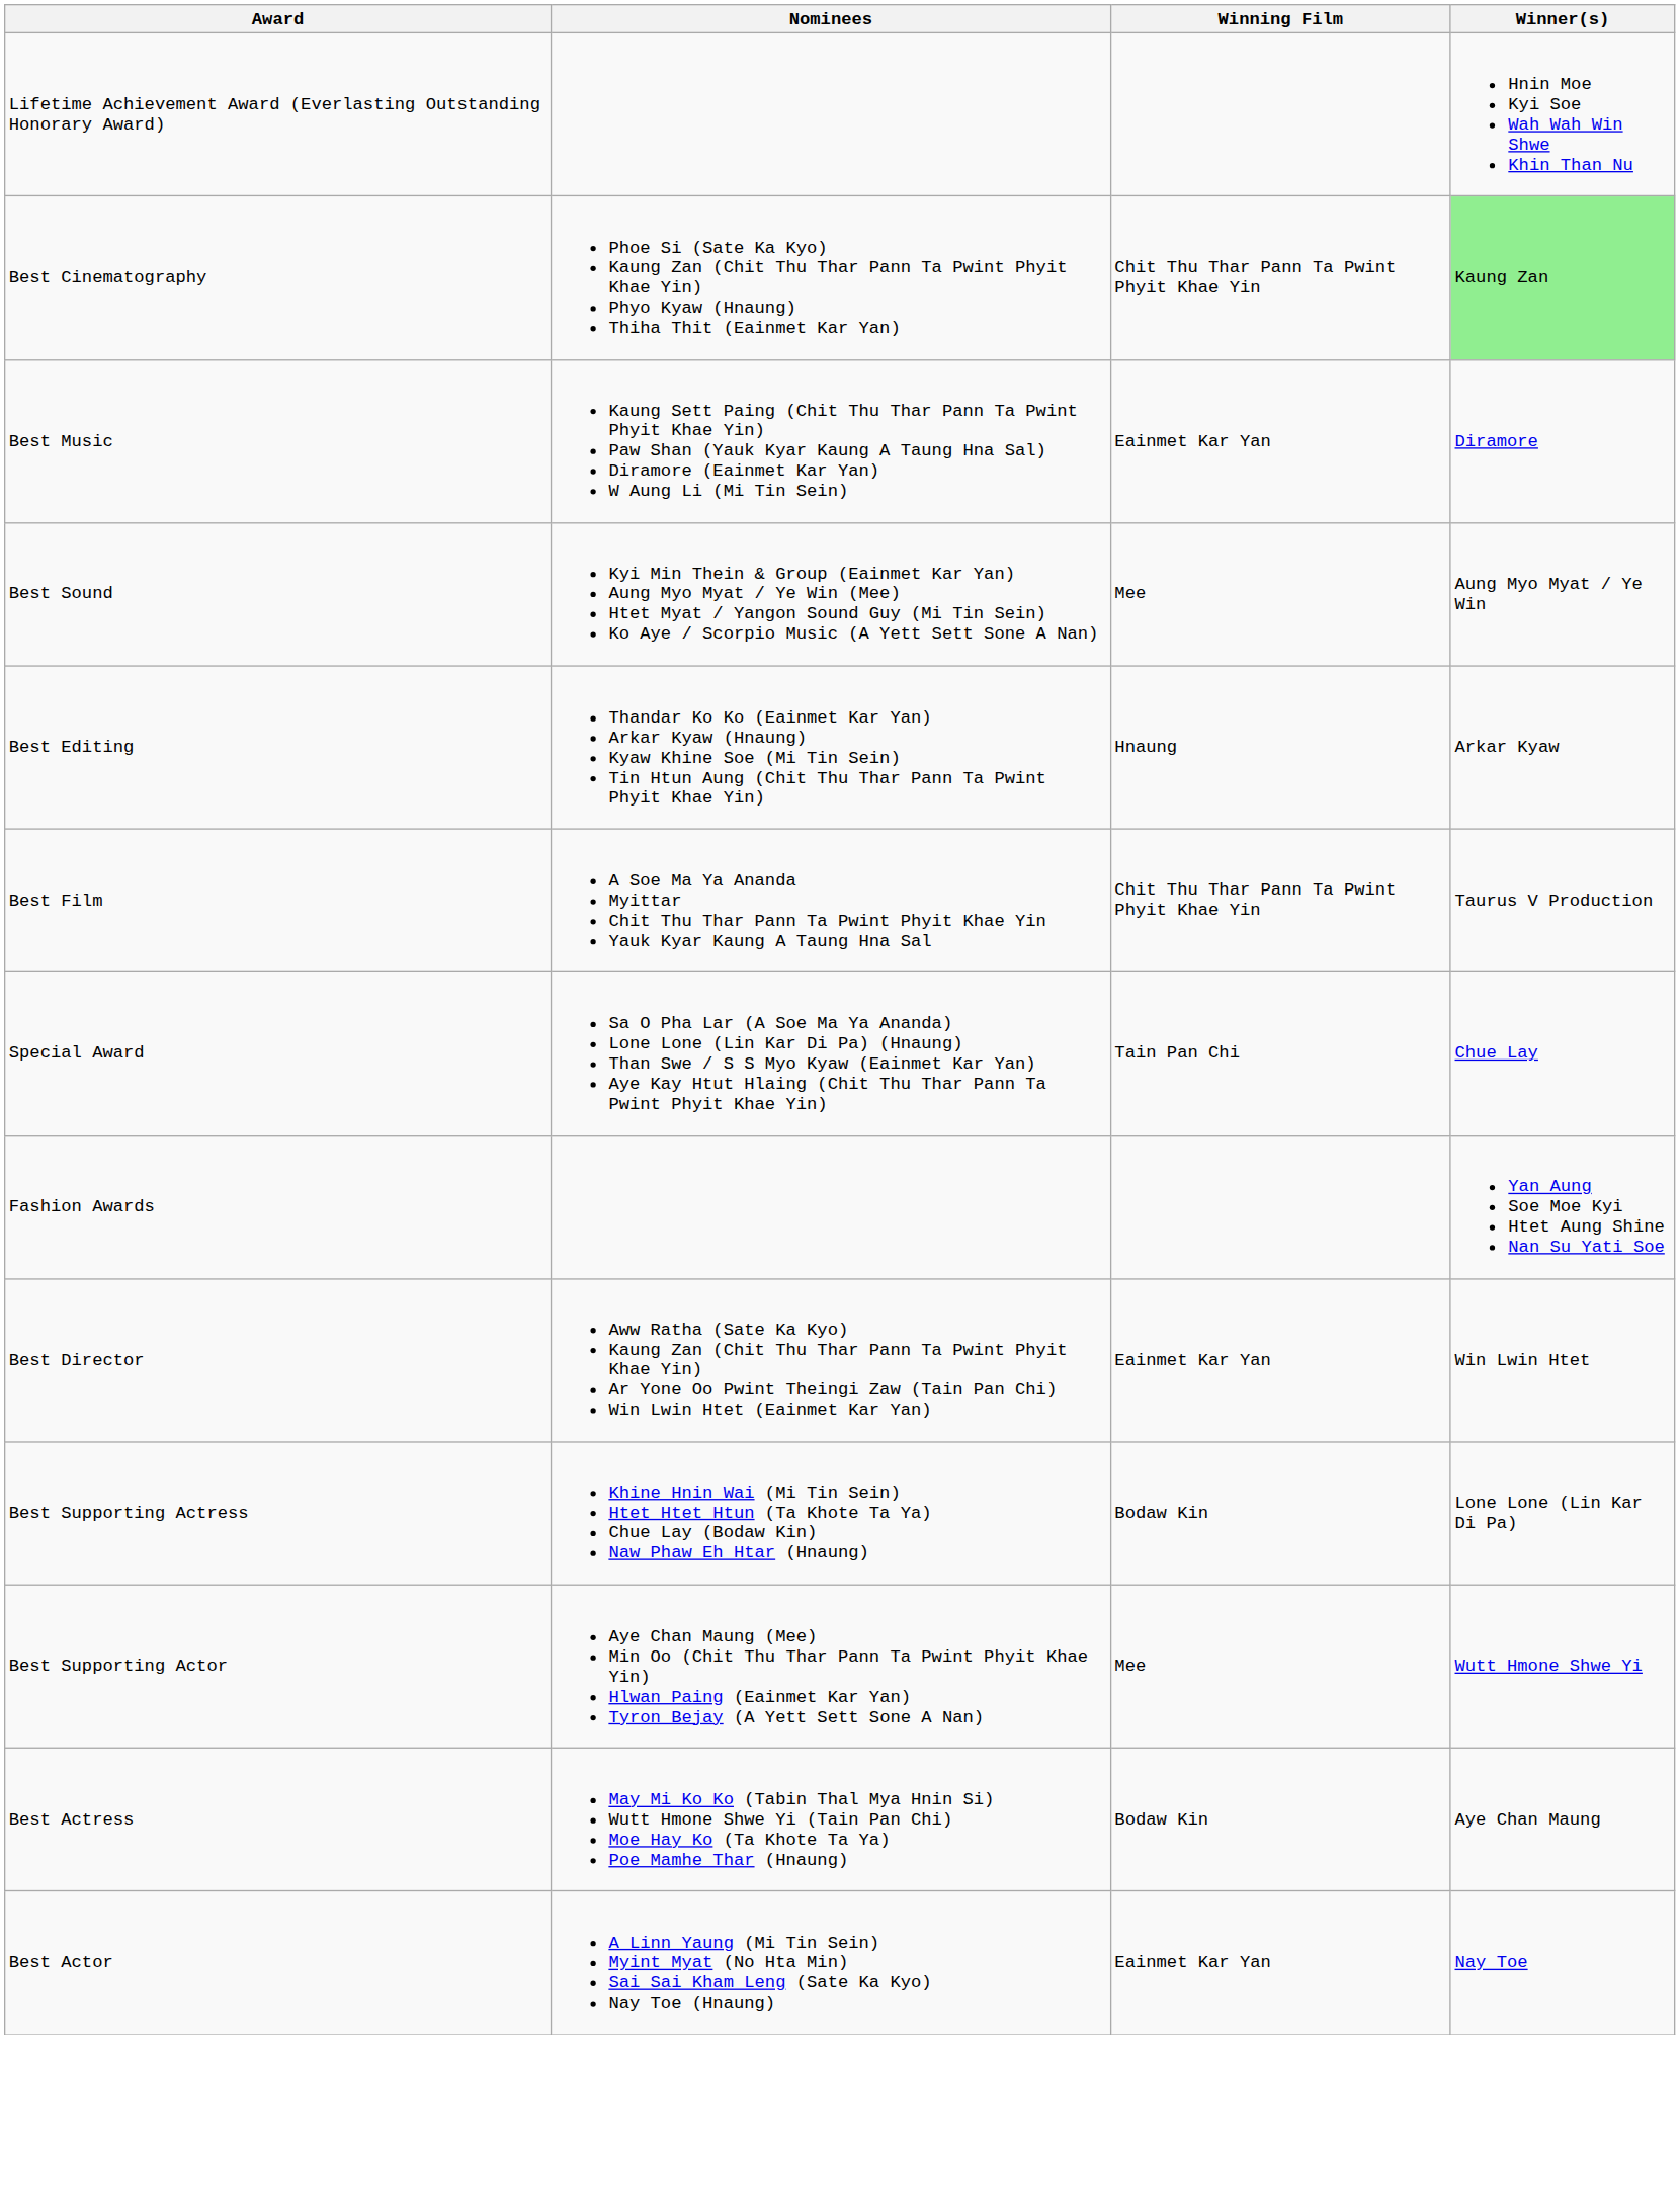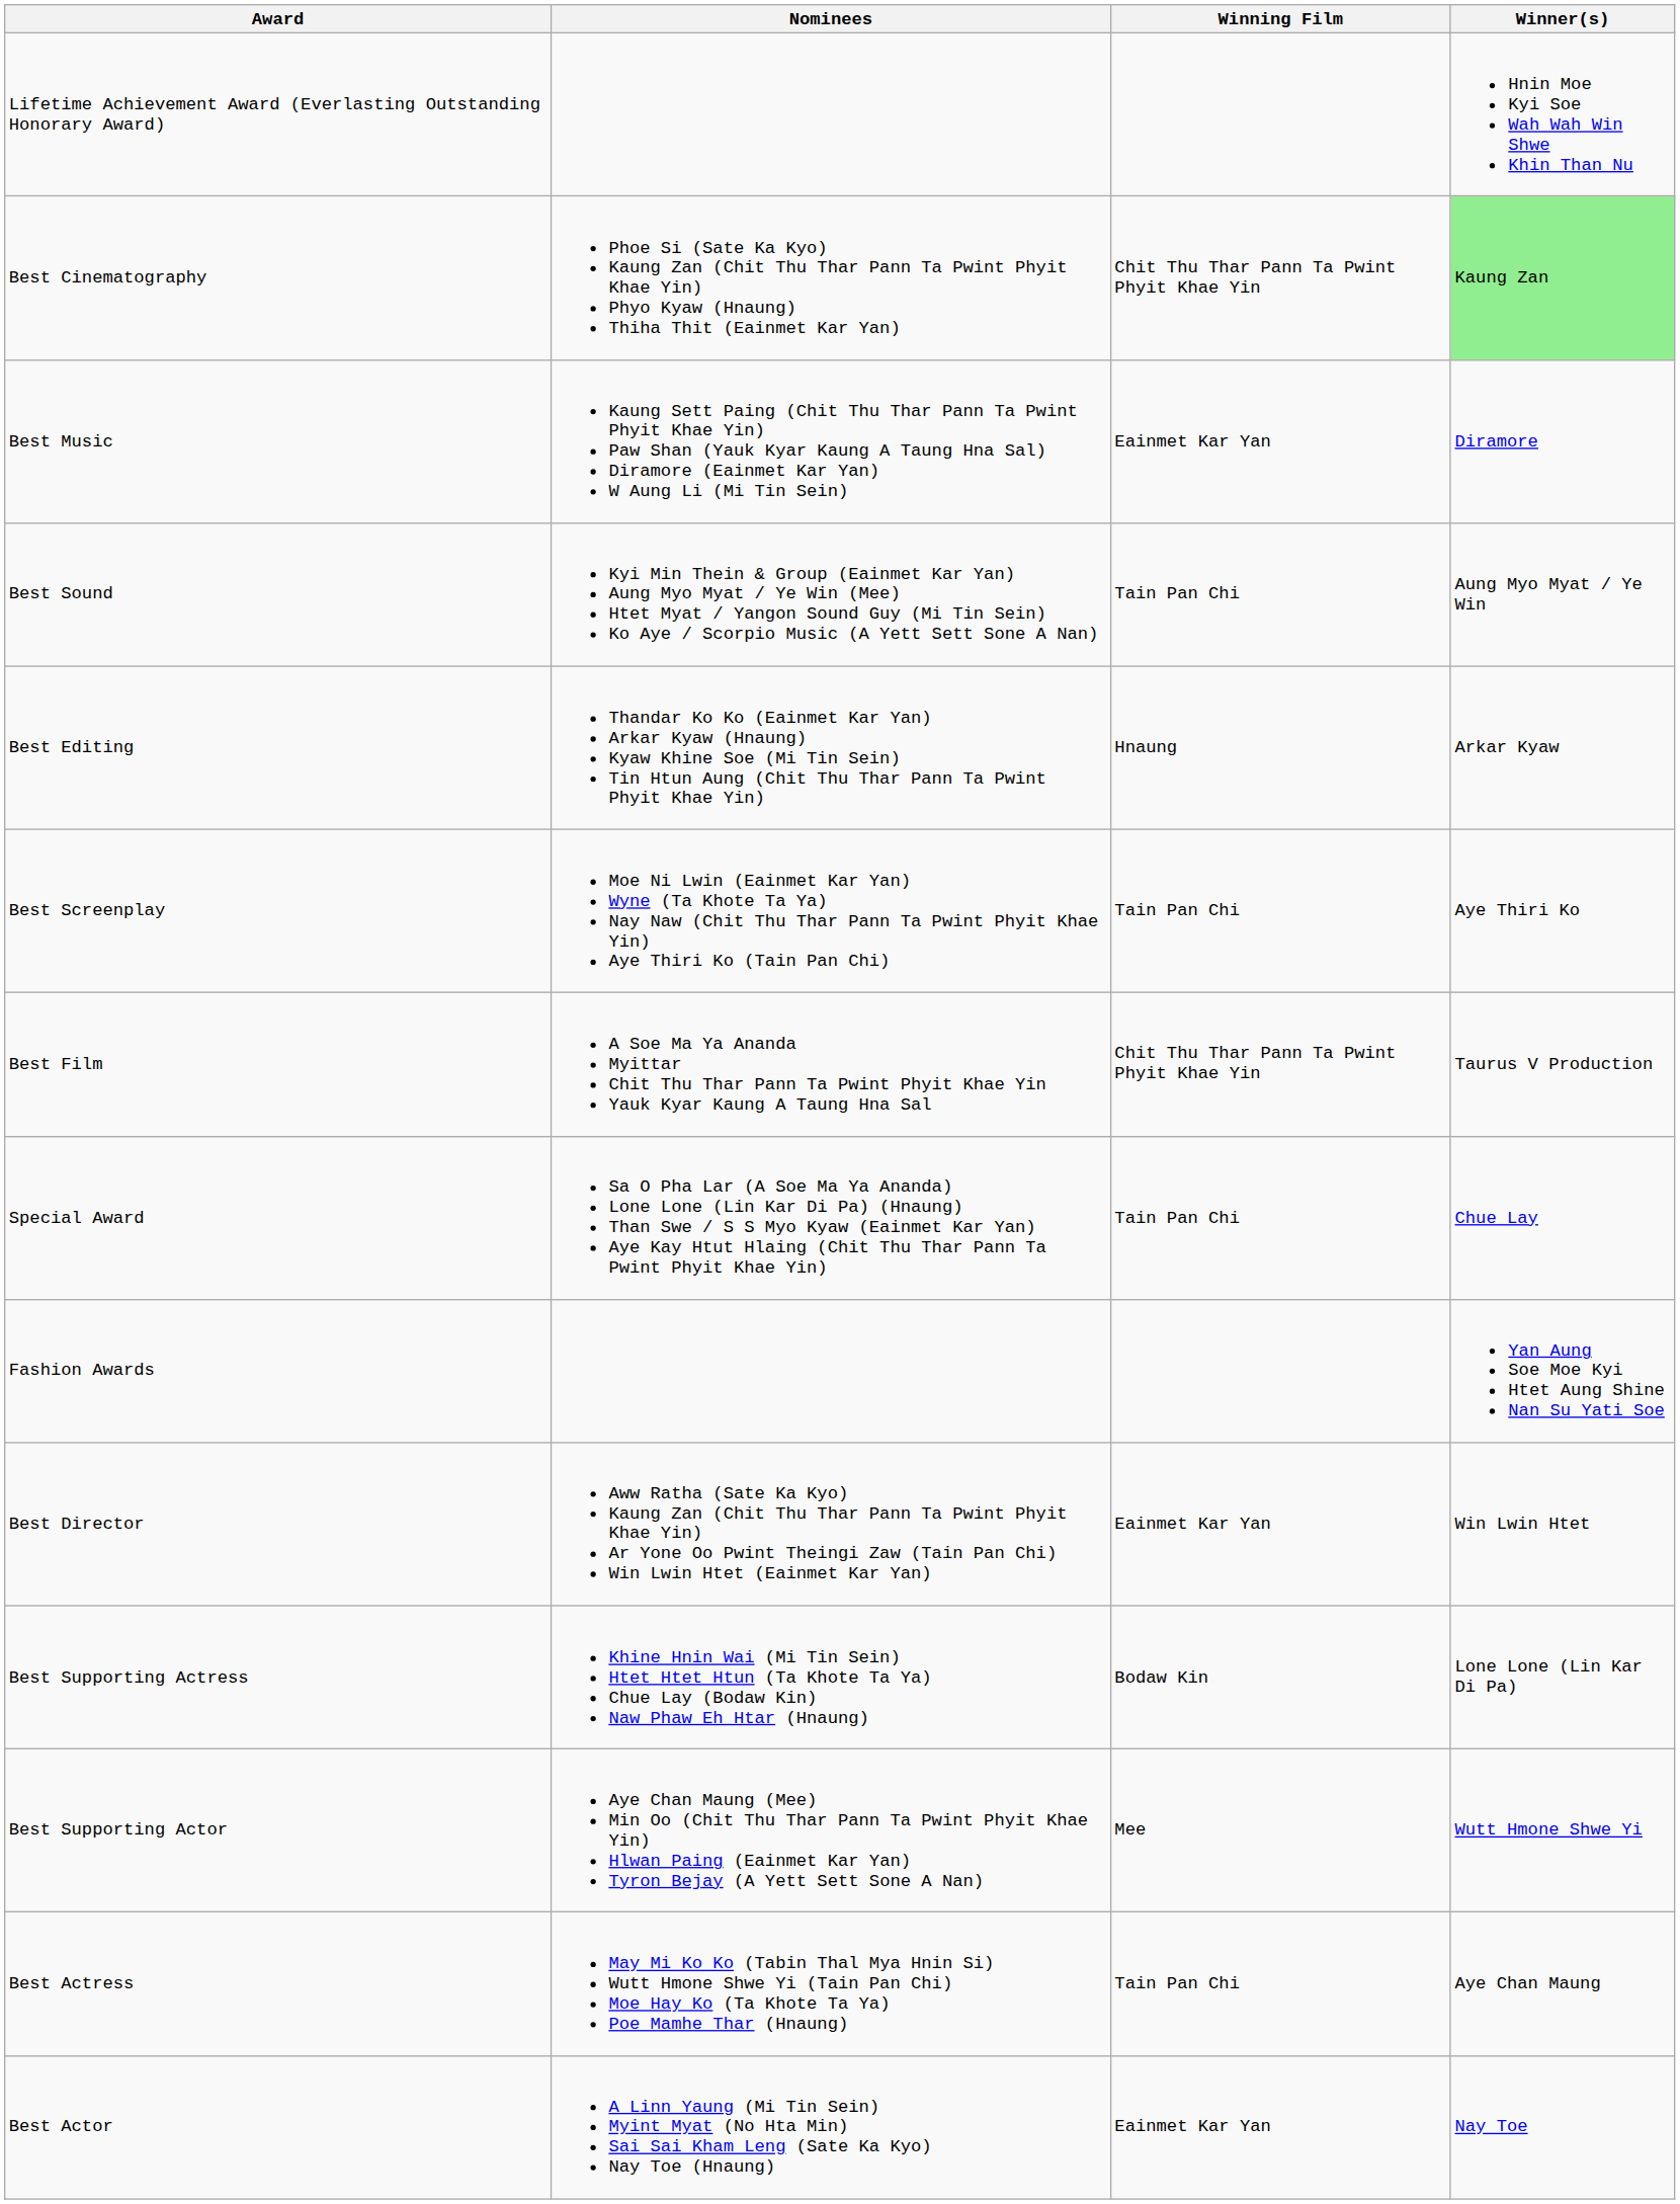Best Sound | Winning Film: Mee -> Tain Pan Chi
+ row: Best Screenplay | Moe Ni Lwin (Eainmet Kar Yan) Wyne (Ta Khote Ta Ya) Nay Naw (Chit Thu Thar Pann Ta Pwint Phyit Khae Yin) Aye Thiri Ko (Tain Pan Chi) | Tain Pan Chi | Aye Thiri Ko
Best Actress | Winning Film: Bodaw Kin -> Tain Pan Chi
